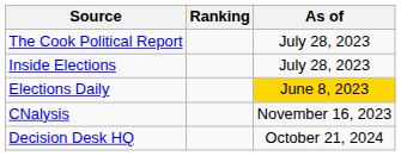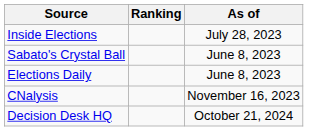- row: The Cook Political Report | July 28, 2023
+ row: Sabato's Crystal Ball | June 8, 2023
Elections Daily | As of: gold background -> no background
